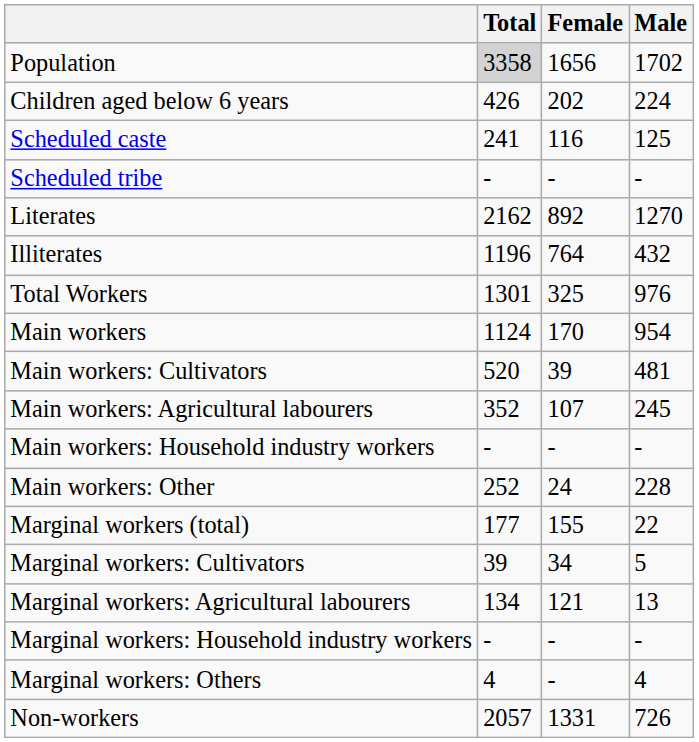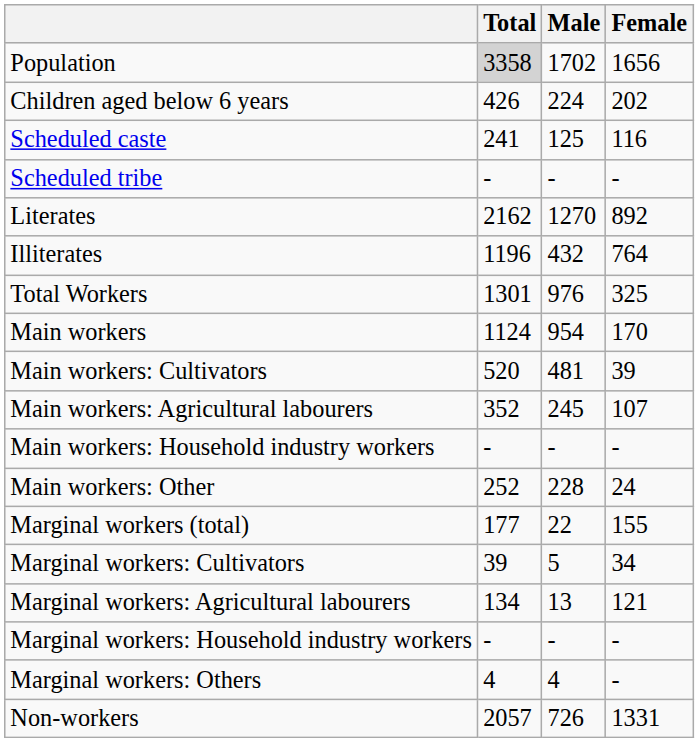columns swapped: Male <-> Female
